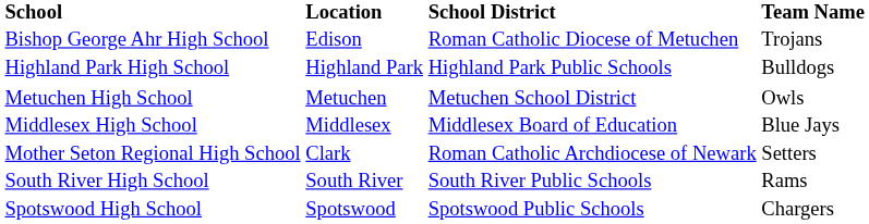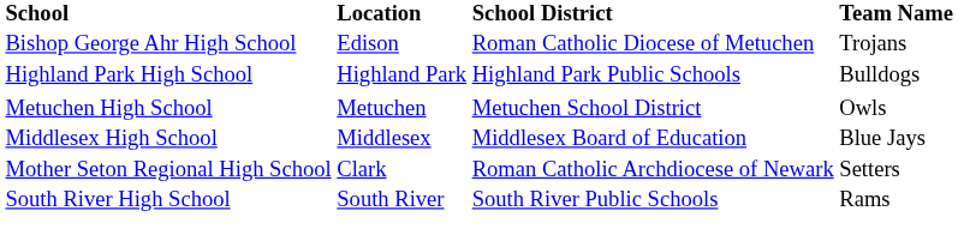- row: Spotswood High School | Spotswood | Spotswood Public Schools | Chargers
